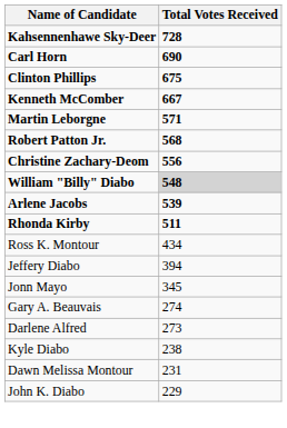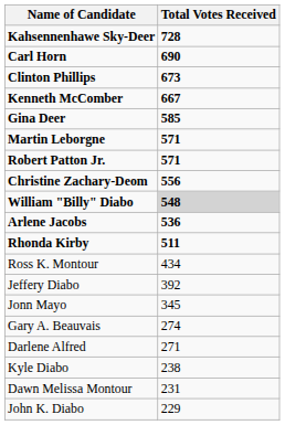Clinton Phillips | Total Votes Received: 675 -> 673
+ row: Gina Deer | 585
Robert Patton Jr. | Total Votes Received: 568 -> 571
Arlene Jacobs | Total Votes Received: 539 -> 536
Jeffery Diabo | Total Votes Received: 394 -> 392
Darlene Alfred | Total Votes Received: 273 -> 271
